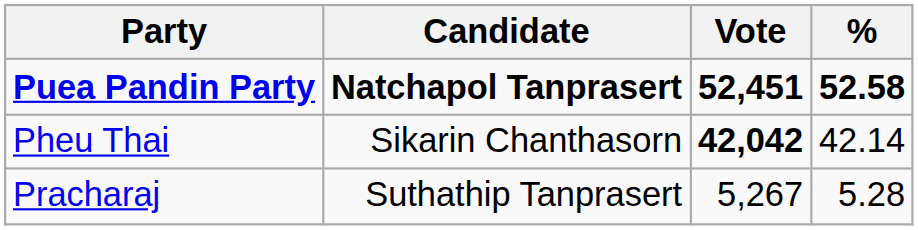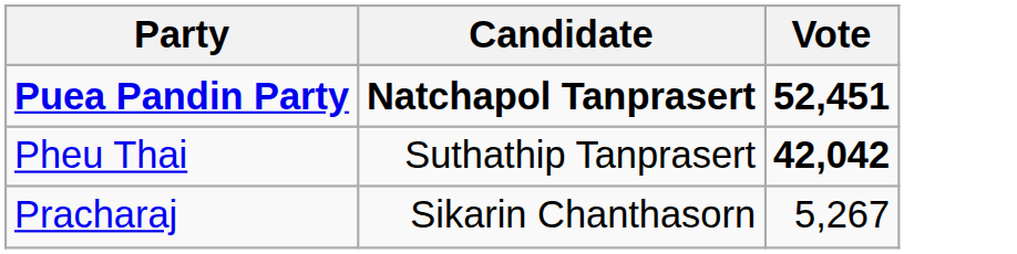- column: % | 52.58 | 42.14 | 5.28
Pheu Thai | Candidate: Sikarin Chanthasorn -> Suthathip Tanprasert
Pracharaj | Candidate: Suthathip Tanprasert -> Sikarin Chanthasorn
